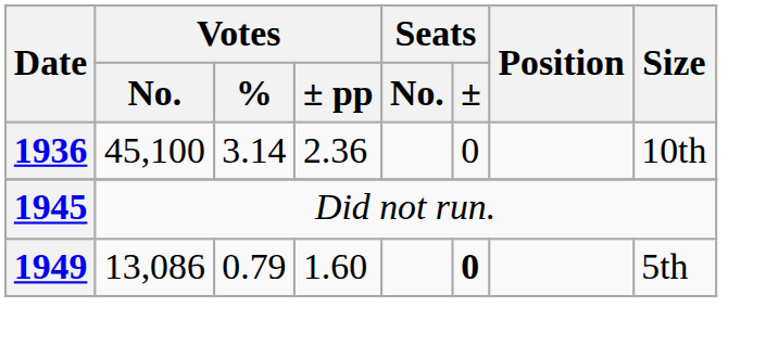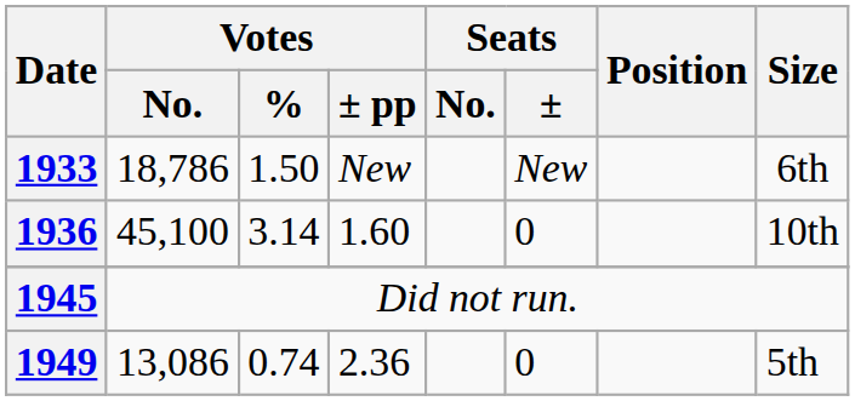+ row: 1933 | 18,786 | 1.50 | New | New | 6th
1936 | Votes / ± pp: 2.36 -> 1.60
1949 | Votes / %: 0.79 -> 0.74
1949 | Votes / ± pp: 1.60 -> 2.36
1949 | Seats / ±: bold -> normal
